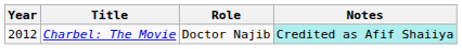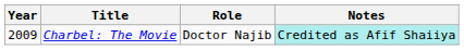Charbel: The Movie | Year: 2012 -> 2009
